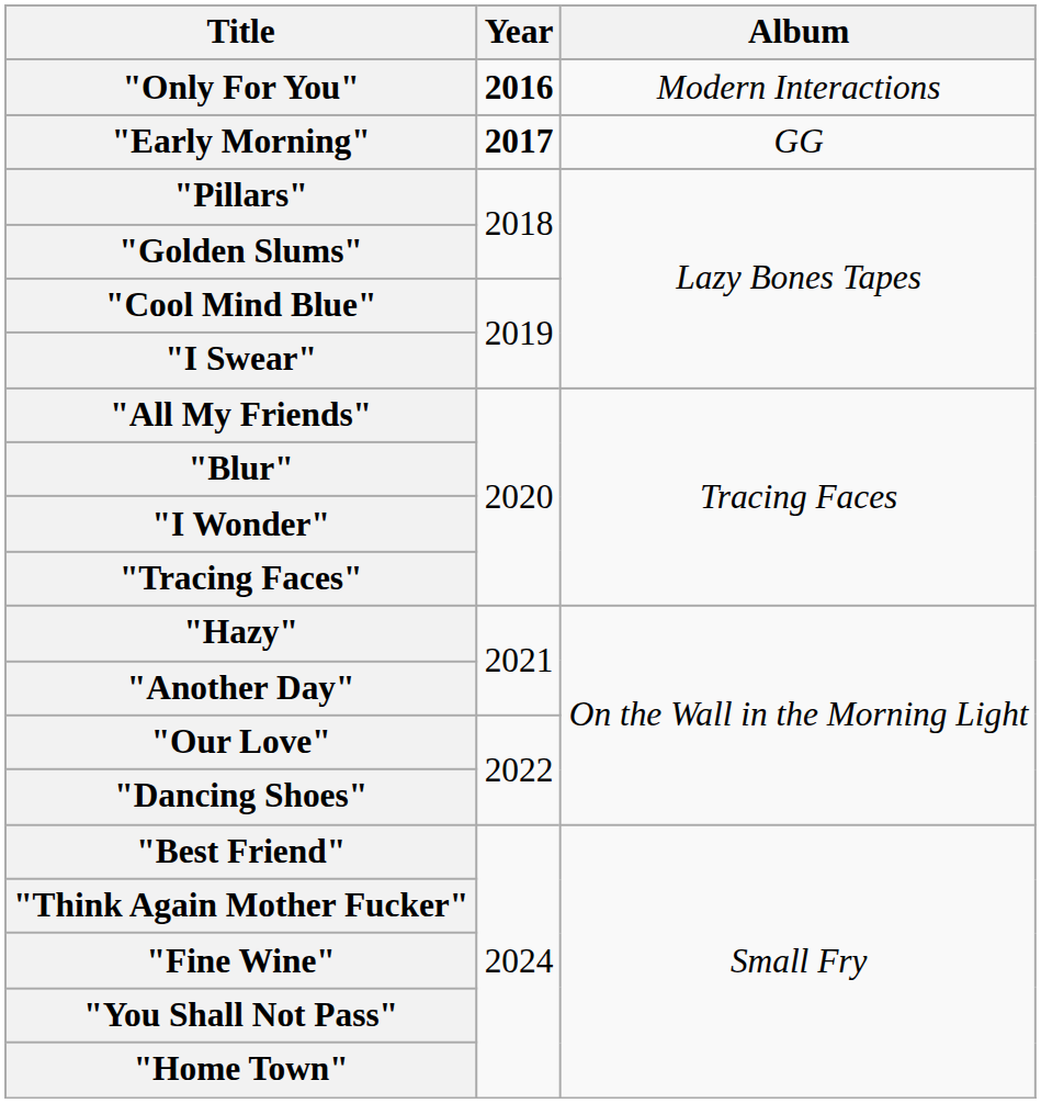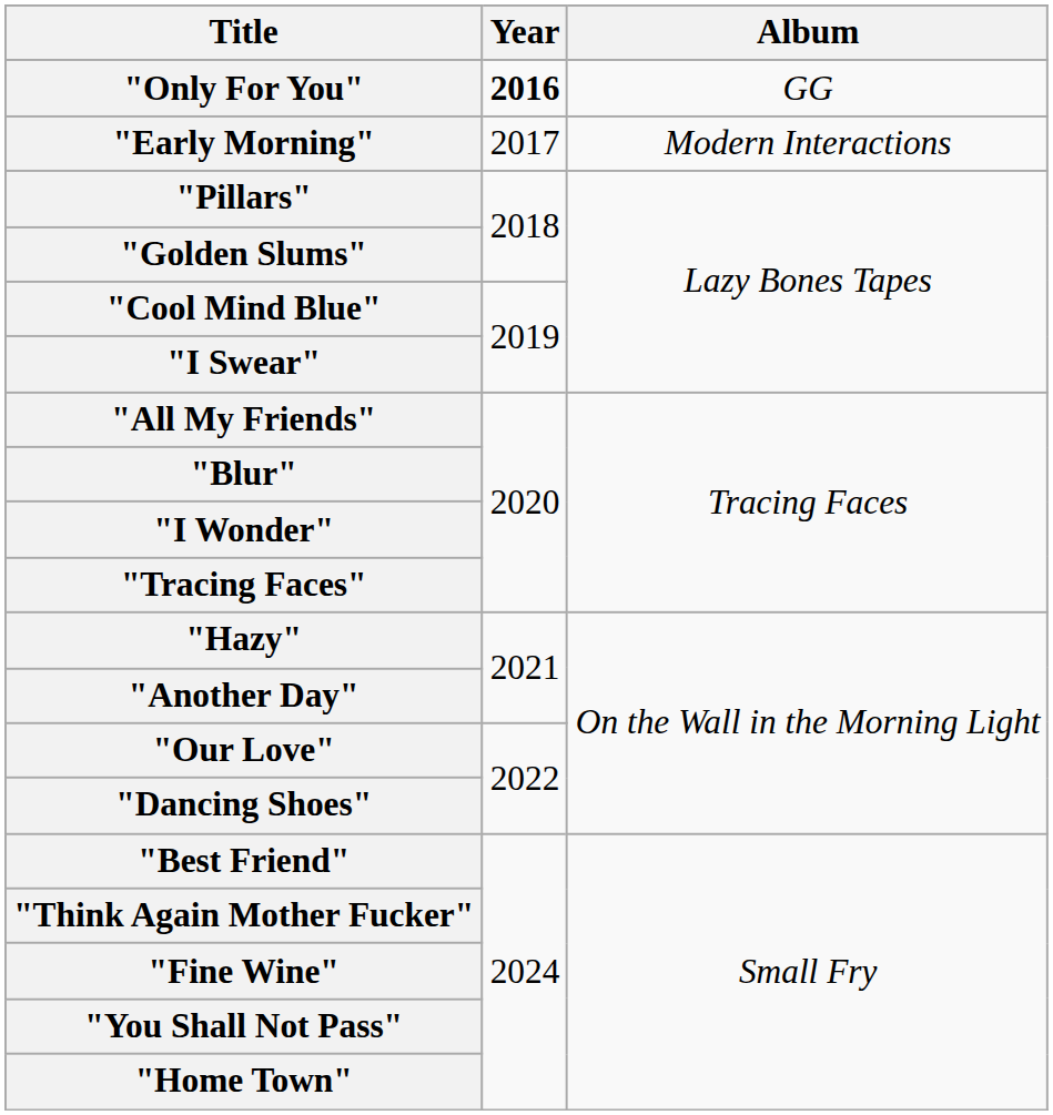"Only For You" | Album: Modern Interactions -> GG
"Early Morning" | Year: bold -> normal
"Early Morning" | Album: GG -> Modern Interactions
